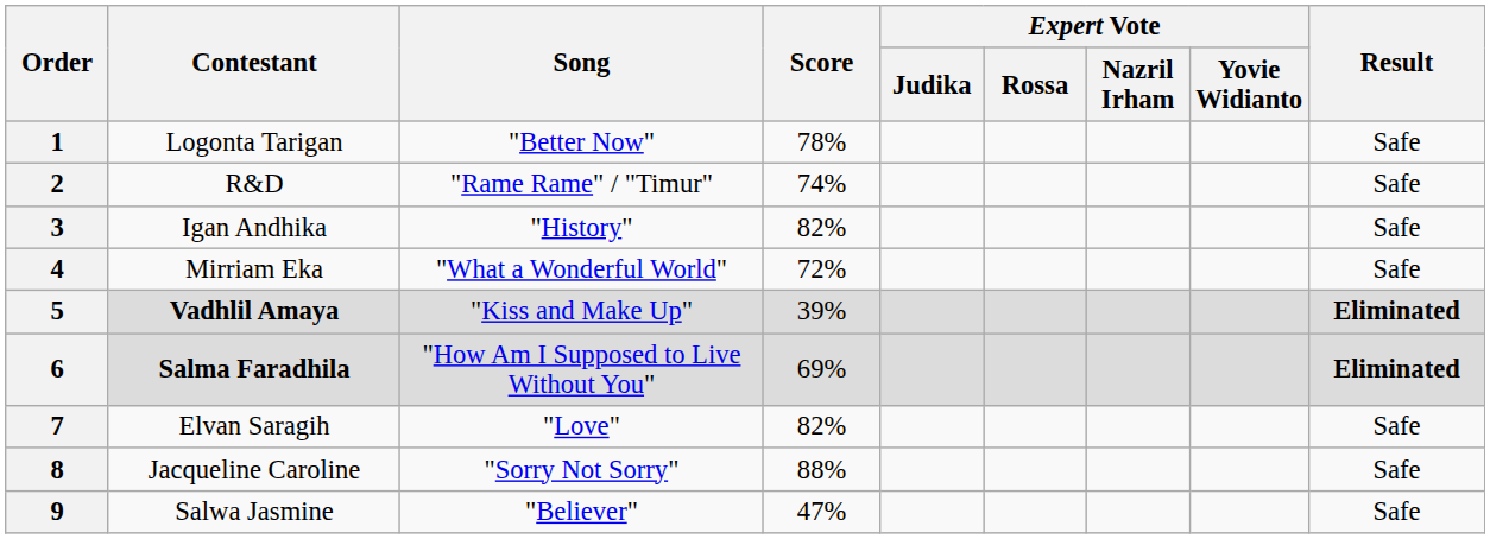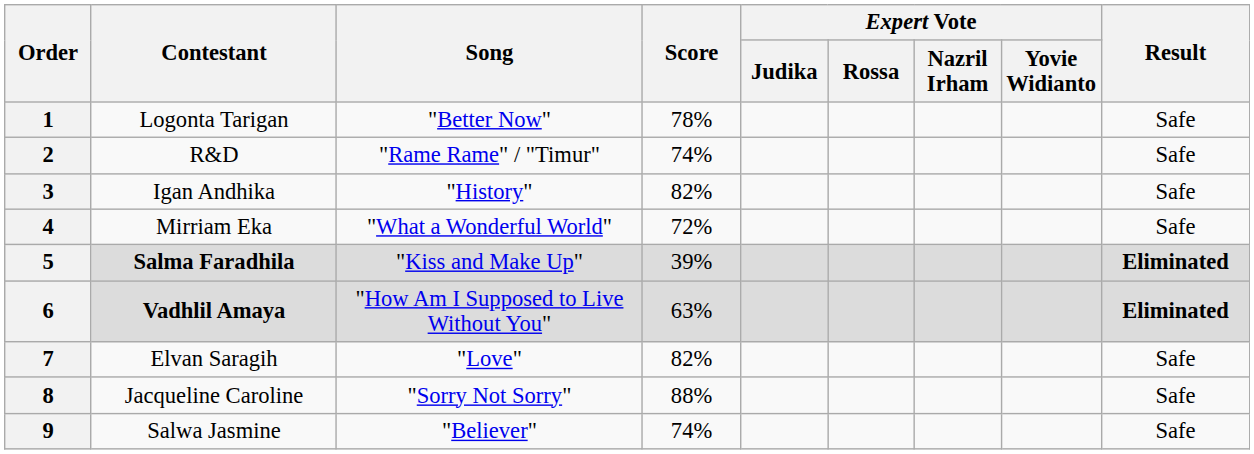5 | Contestant: Vadhlil Amaya -> Salma Faradhila
6 | Contestant: Salma Faradhila -> Vadhlil Amaya
6 | Score: 69% -> 63%
9 | Score: 47% -> 74%
